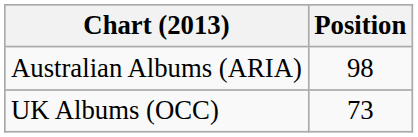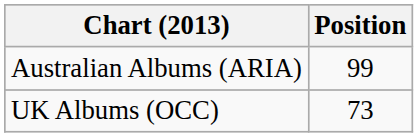Australian Albums (ARIA) | Position: 98 -> 99
